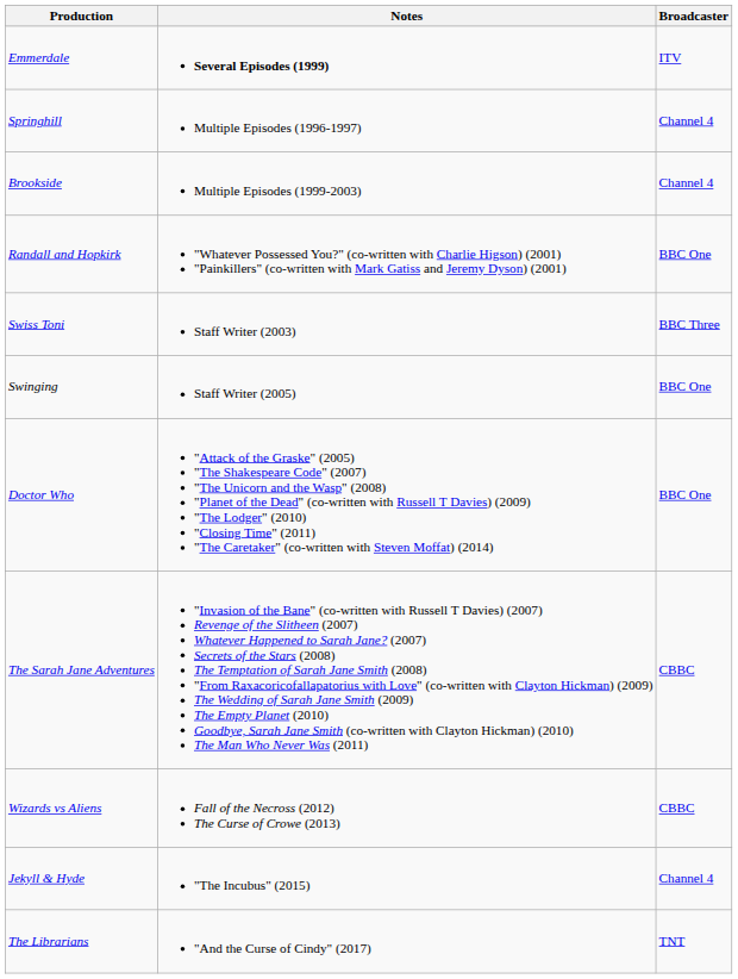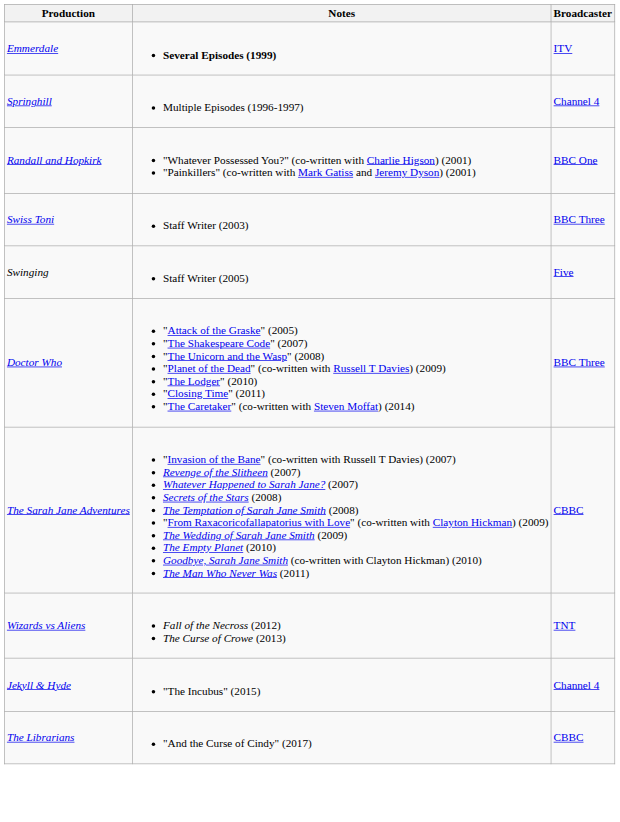- row: Brookside | Multiple Episodes (1999-2003) | Channel 4
Swinging | Broadcaster: BBC One -> Five
Doctor Who | Broadcaster: BBC One -> BBC Three
Wizards vs Aliens | Broadcaster: CBBC -> TNT
The Librarians | Broadcaster: TNT -> CBBC
